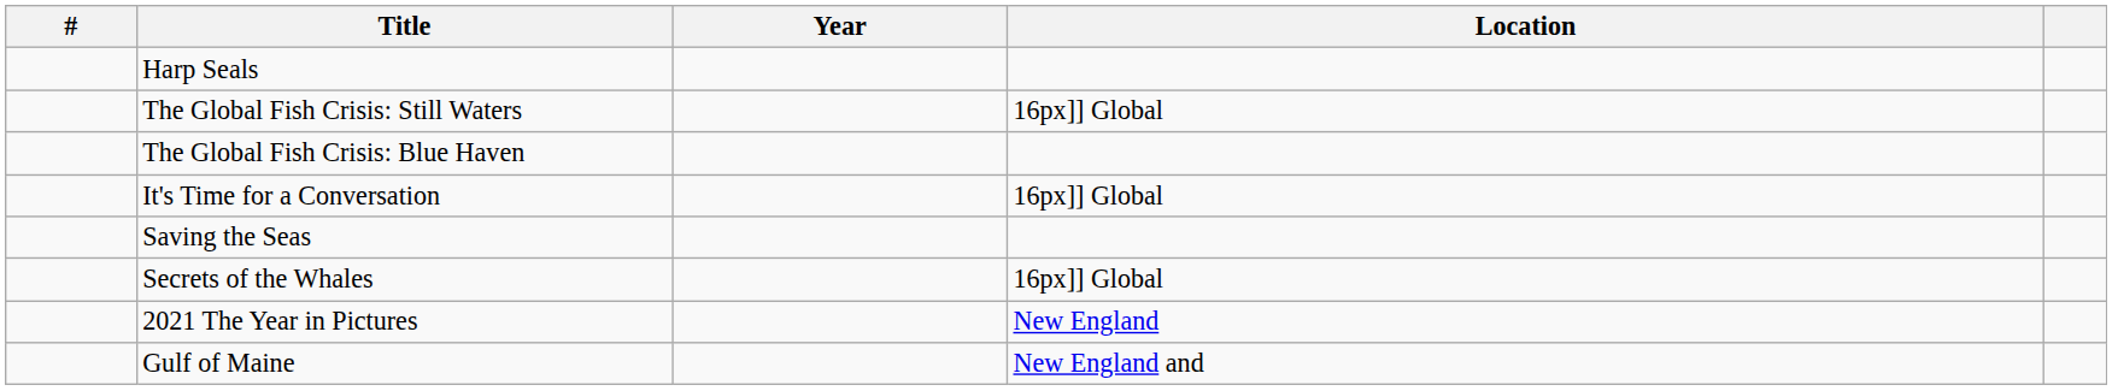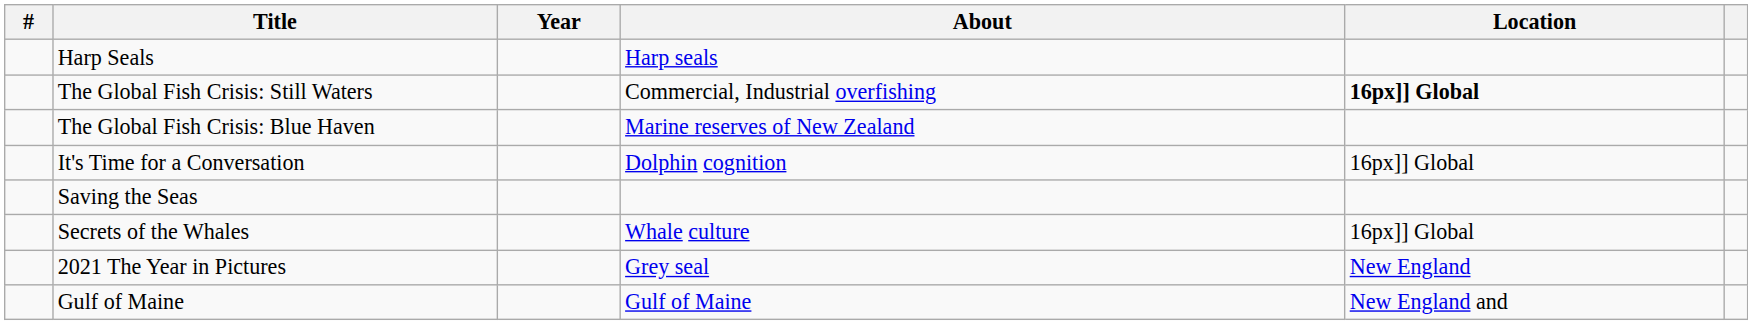+ column: About | Harp seals | Commercial, Industrial overfishing | Marine reserves of New Zealand | Dolphin cognition | Whale culture | Grey seal | Gulf of Maine
The Global Fish Crisis: Still Waters | Location: normal -> bold
